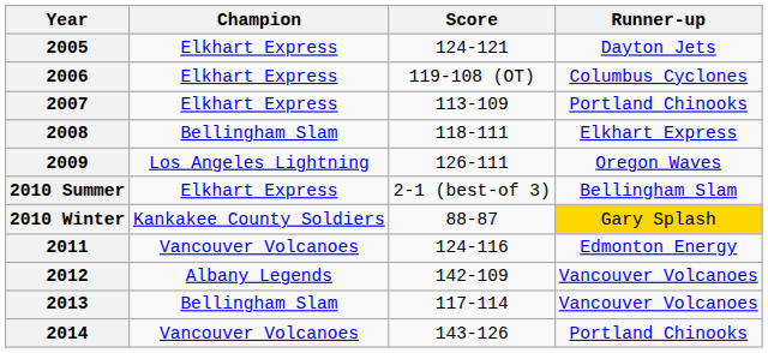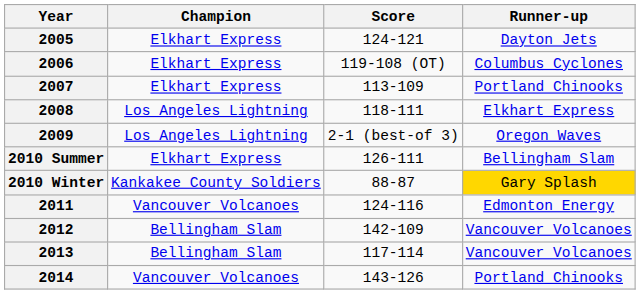2008 | Champion: Bellingham Slam -> Los Angeles Lightning
2009 | Score: 126-111 -> 2-1 (best-of 3)
2010 Summer | Score: 2-1 (best-of 3) -> 126-111
2012 | Champion: Albany Legends -> Bellingham Slam
